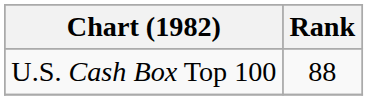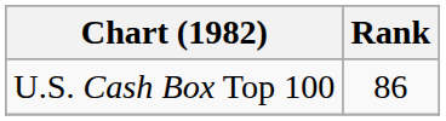U.S. Cash Box Top 100 | Rank: 88 -> 86
